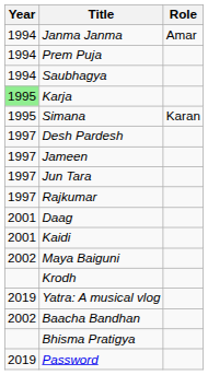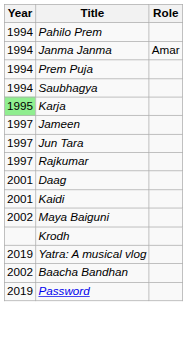+ row: 1994 | Pahilo Prem
- row: 1995 | Simana | Karan
- row: 1997 | Desh Pardesh
- row: Bhisma Pratigya
